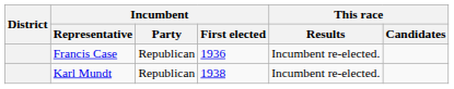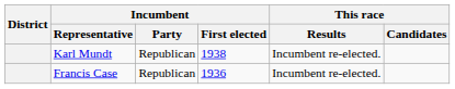rows swapped: Karl Mundt <-> Francis Case
